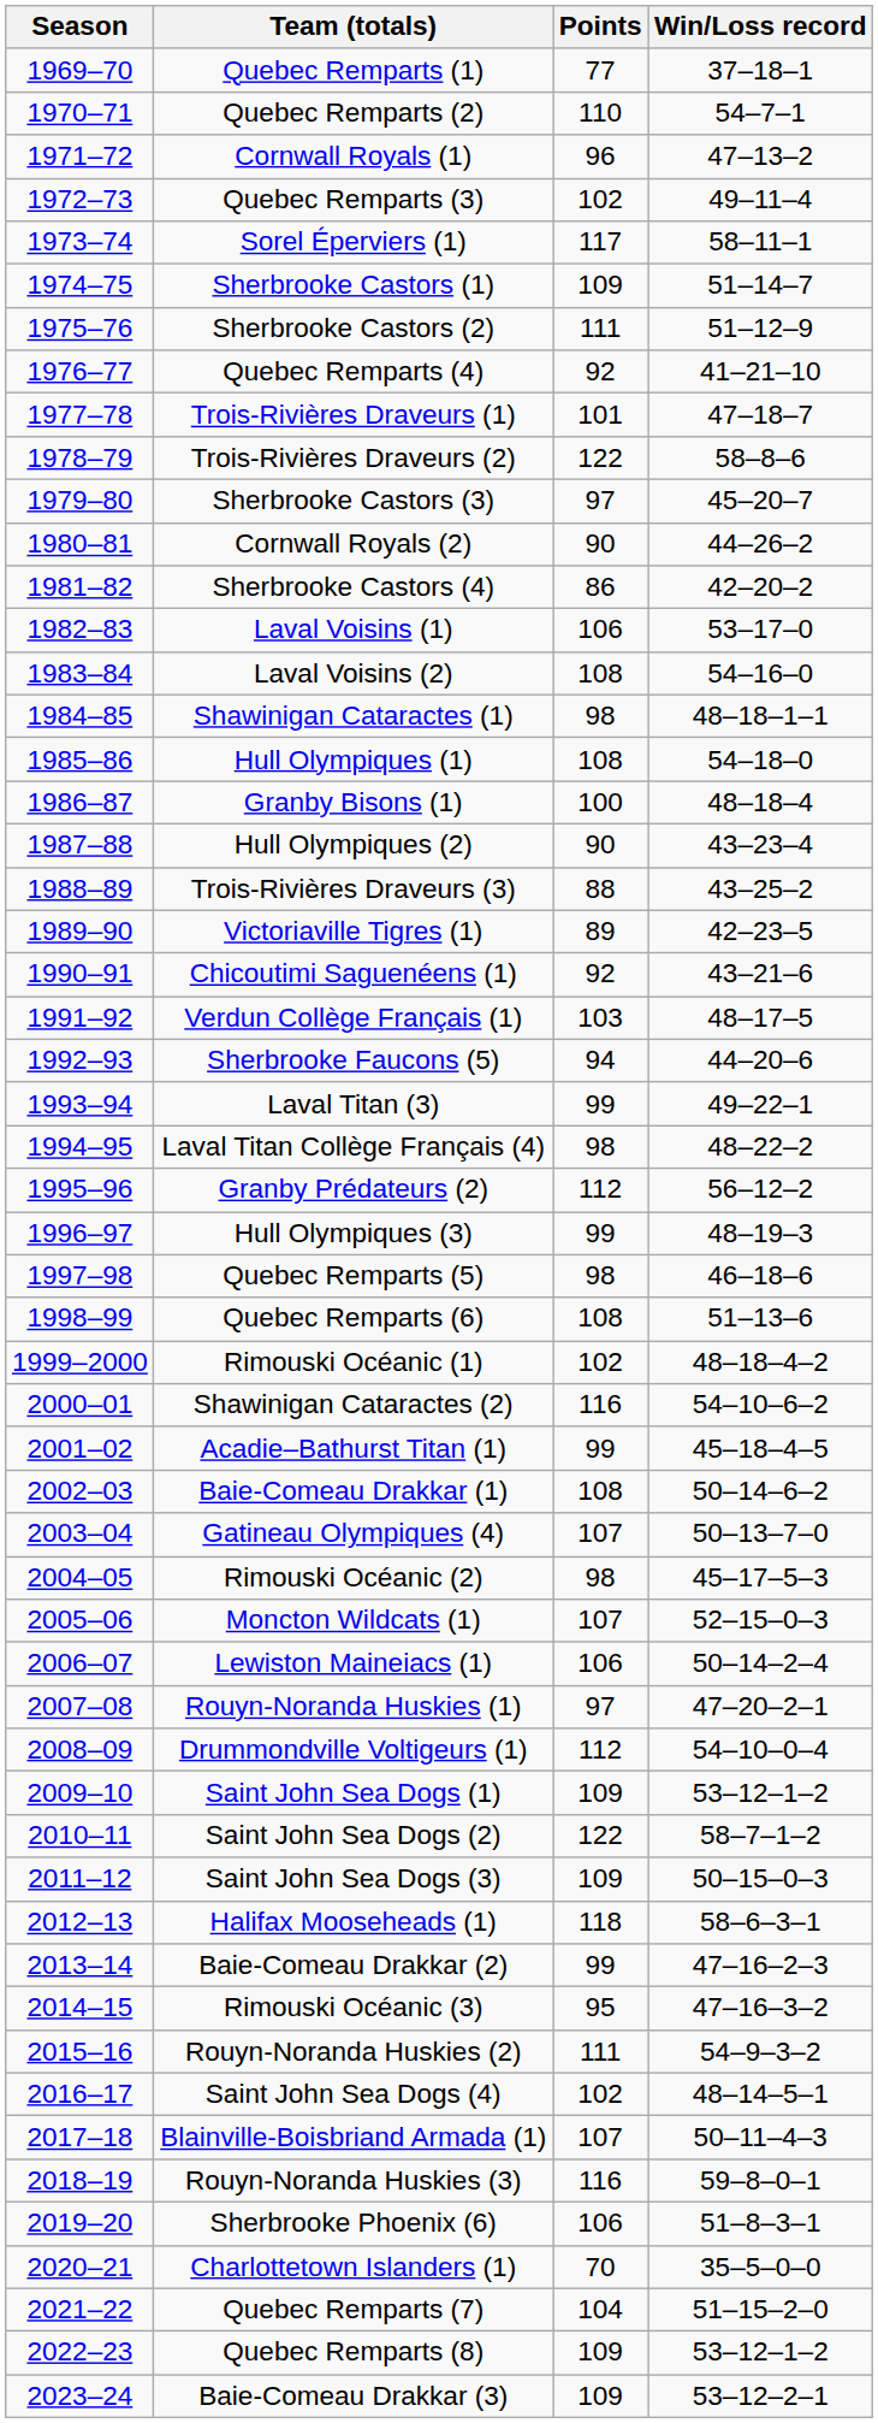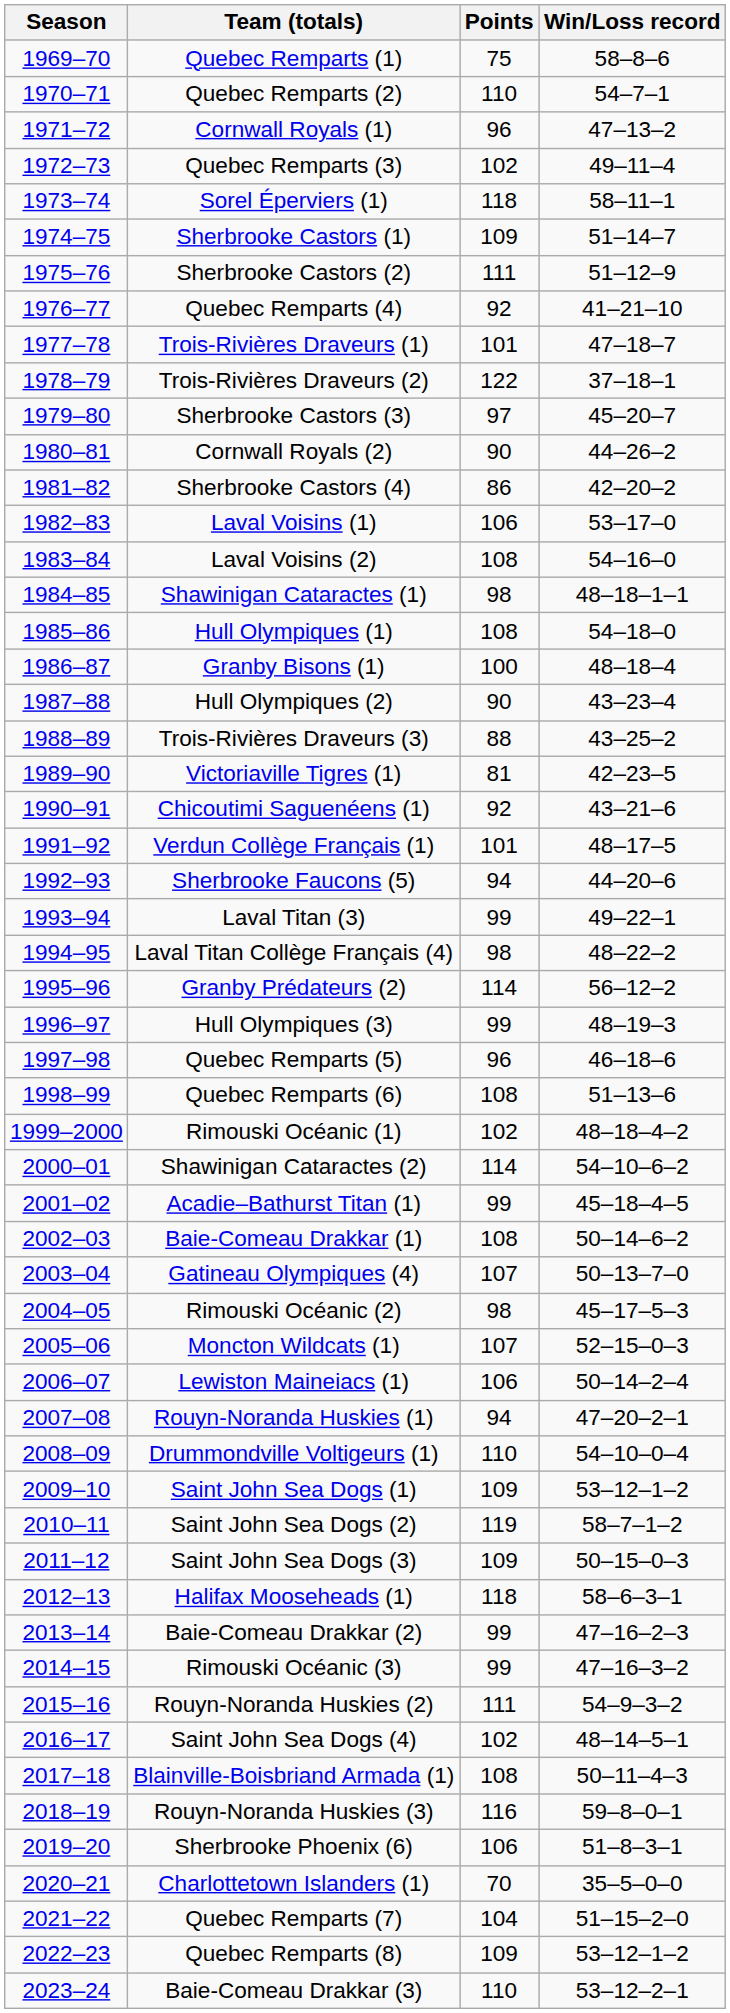Quebec Remparts (1) | Points: 77 -> 75
Quebec Remparts (1) | Win/Loss record: 37–18–1 -> 58–8–6
Sorel Éperviers (1) | Points: 117 -> 118
Trois-Rivières Draveurs (2) | Win/Loss record: 58–8–6 -> 37–18–1
Victoriaville Tigres (1) | Points: 89 -> 81
Verdun Collège Français (1) | Points: 103 -> 101
Granby Prédateurs (2) | Points: 112 -> 114
Quebec Remparts (5) | Points: 98 -> 96
Shawinigan Cataractes (2) | Points: 116 -> 114
Rouyn-Noranda Huskies (1) | Points: 97 -> 94
Drummondville Voltigeurs (1) | Points: 112 -> 110
Saint John Sea Dogs (2) | Points: 122 -> 119
Rimouski Océanic (3) | Points: 95 -> 99
Blainville-Boisbriand Armada (1) | Points: 107 -> 108
Baie-Comeau Drakkar (3) | Points: 109 -> 110
